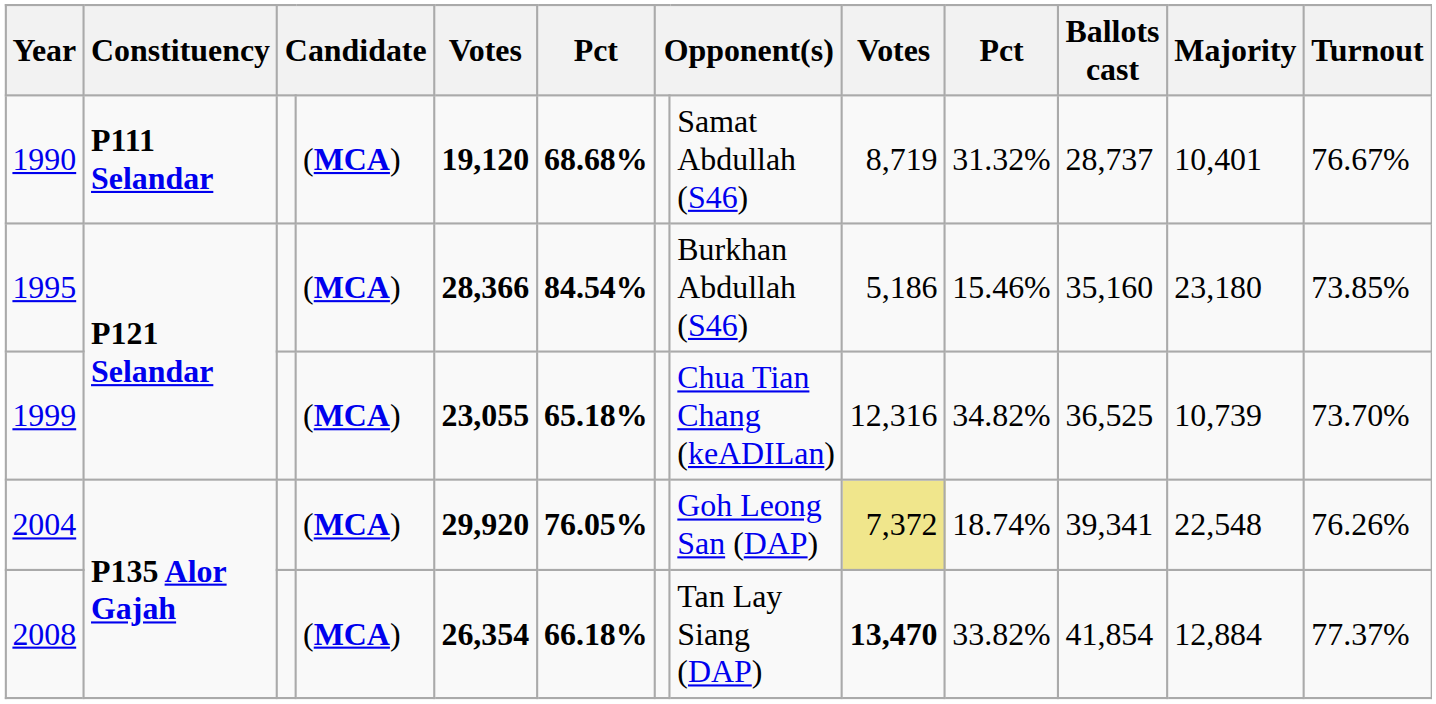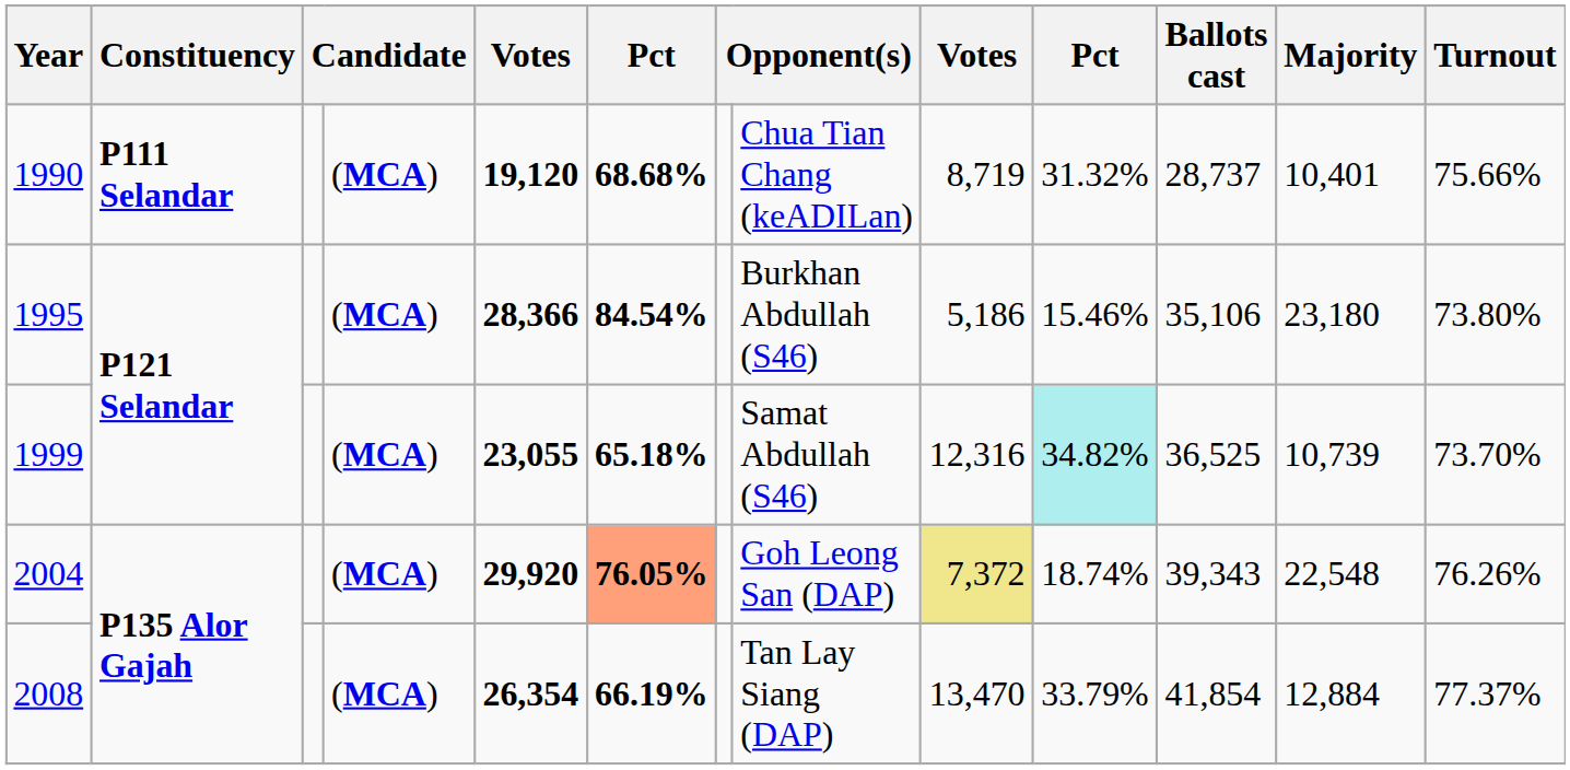1990 | column 8: Samat Abdullah (S46) -> Chua Tian Chang (keADILan)
1990 | Turnout: 76.67% -> 75.66%
1995 | Ballots cast: 35,160 -> 35,106
1995 | Turnout: 73.85% -> 73.80%
1999 | column 8: Chua Tian Chang (keADILan) -> Samat Abdullah (S46)
1999 | column 10: no background -> paleturquoise background
2004 | column 6: no background -> lightsalmon background
2004 | Ballots cast: 39,341 -> 39,343
2008 | column 6: 66.18% -> 66.19%
2008 | column 9: bold -> normal
2008 | column 10: 33.82% -> 33.79%
